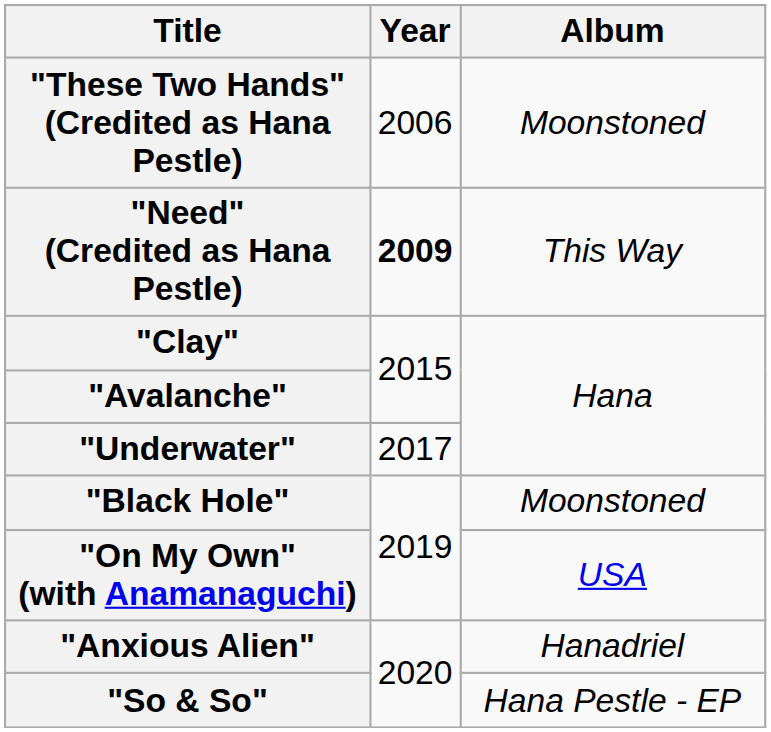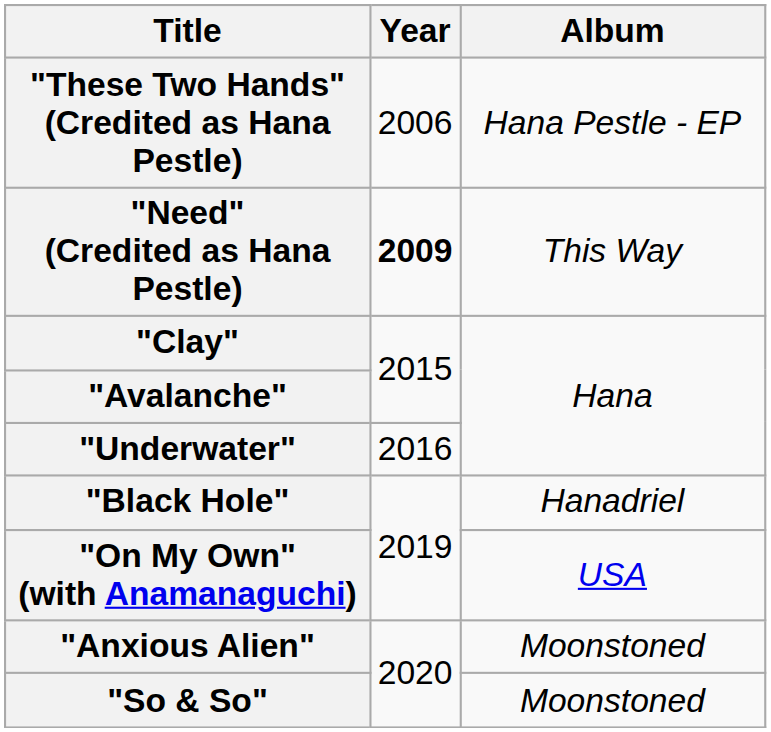"These Two Hands" (Credited as Hana Pestle) | Album: Moonstoned -> Hana Pestle - EP
"Underwater" | Year: 2017 -> 2016
"Black Hole" | Album: Moonstoned -> Hanadriel
"Anxious Alien" | Album: Hanadriel -> Moonstoned
"So & So" | Album: Hana Pestle - EP -> Moonstoned
